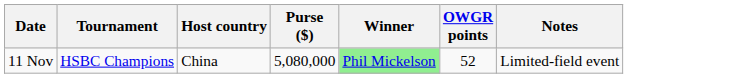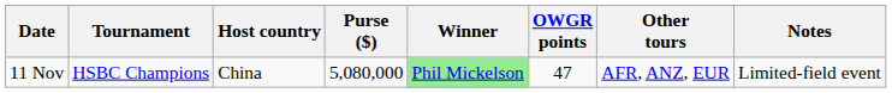+ column: Other tours | AFR, ANZ, EUR
11 Nov | OWGR points: 52 -> 47
